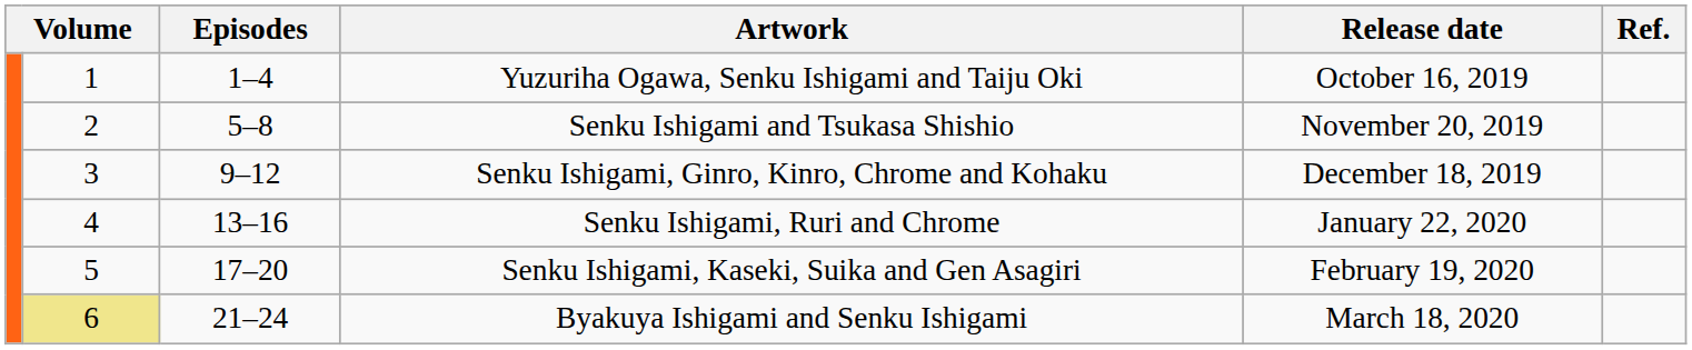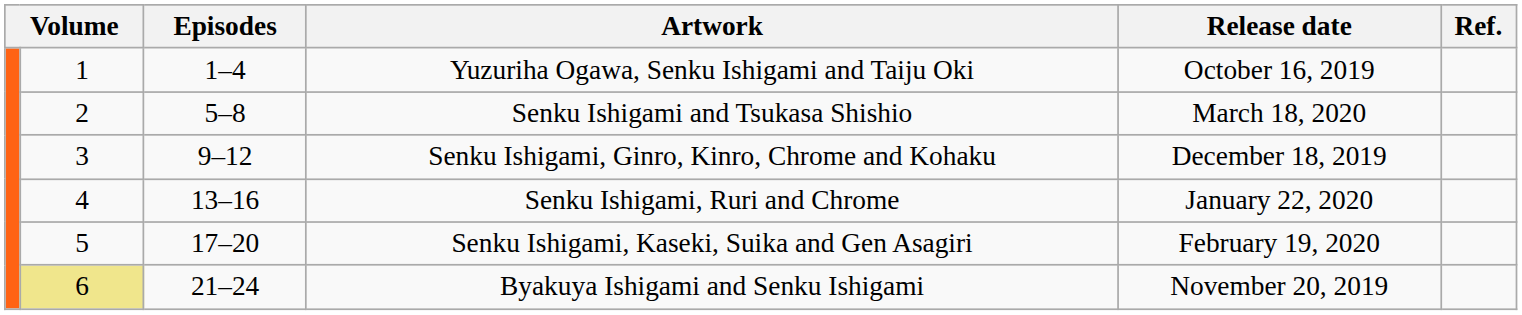Senku Ishigami and Tsukasa Shishio | Release date: November 20, 2019 -> March 18, 2020
Byakuya Ishigami and Senku Ishigami | Release date: March 18, 2020 -> November 20, 2019
